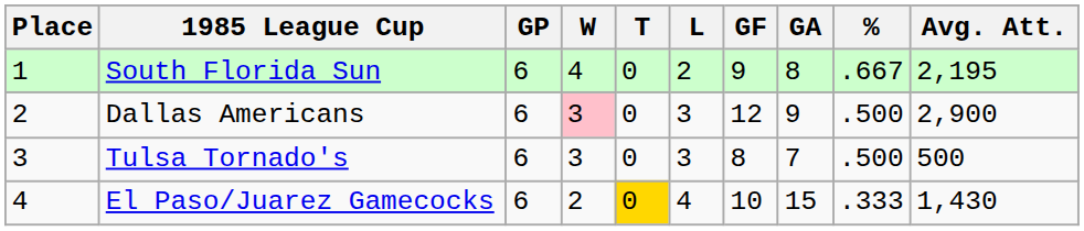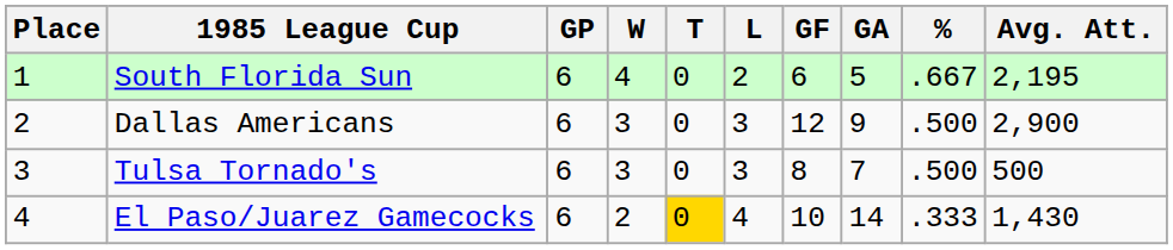South Florida Sun | GF: 9 -> 6
South Florida Sun | GA: 8 -> 5
Dallas Americans | W: pink background -> no background
El Paso/Juarez Gamecocks | GA: 15 -> 14
